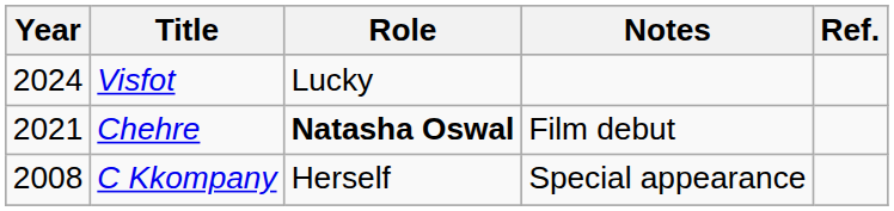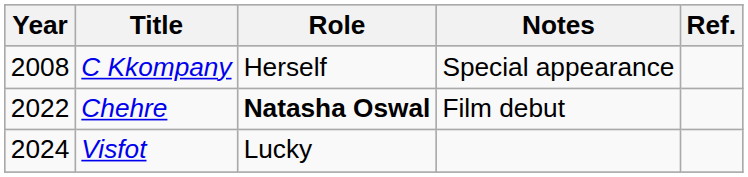rows swapped: C Kkompany <-> Visfot
Chehre | Year: 2021 -> 2022
